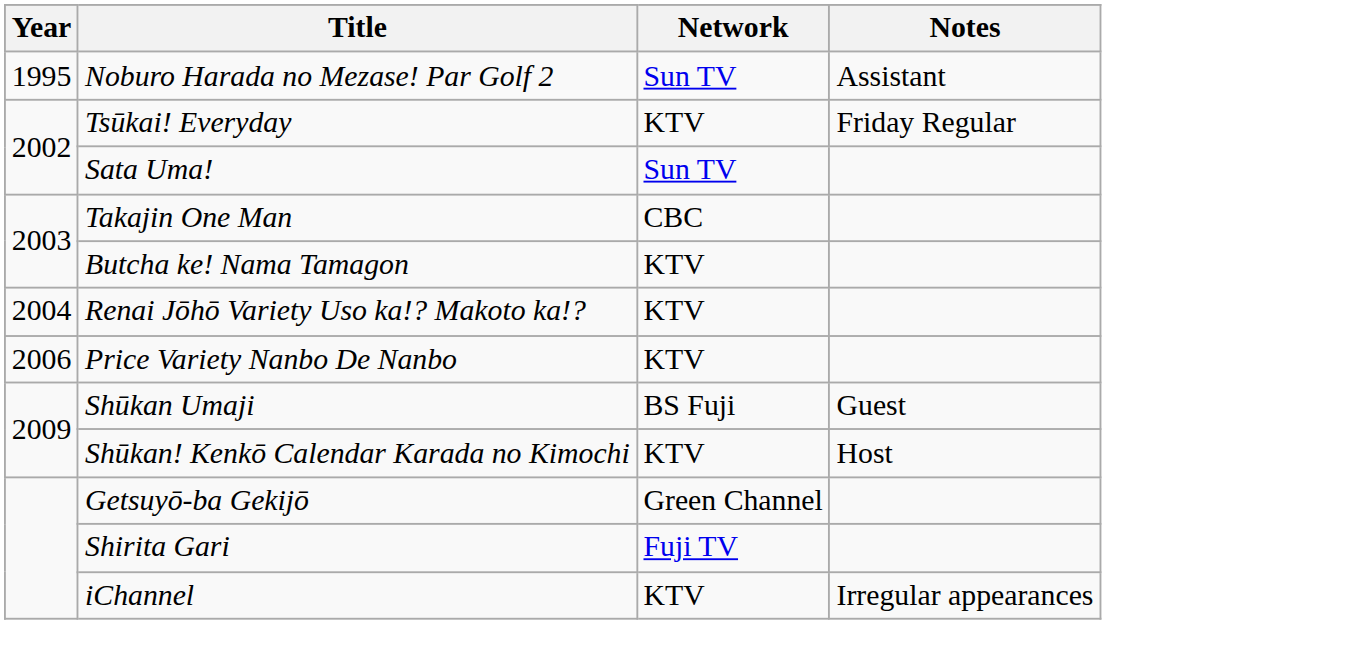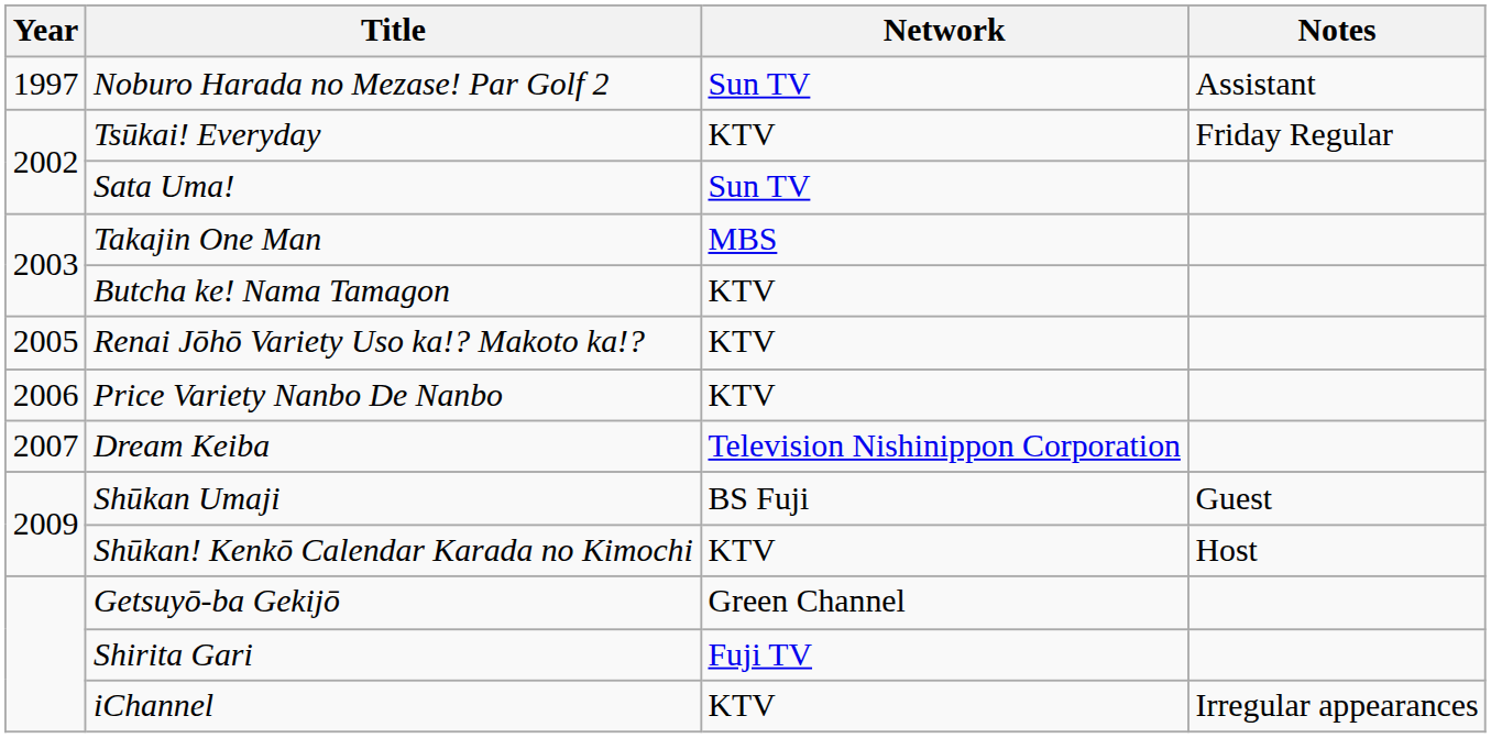Noburo Harada no Mezase! Par Golf 2 | Year: 1995 -> 1997
Takajin One Man | Network: CBC -> MBS
Renai Jōhō Variety Uso ka!? Makoto ka!? | Year: 2004 -> 2005
+ row: 2007 | Dream Keiba | Television Nishinippon Corporation
